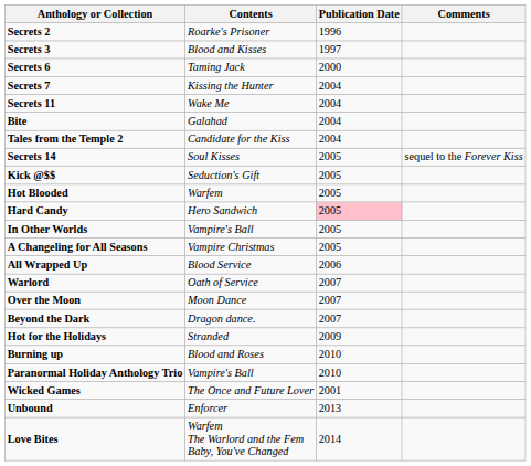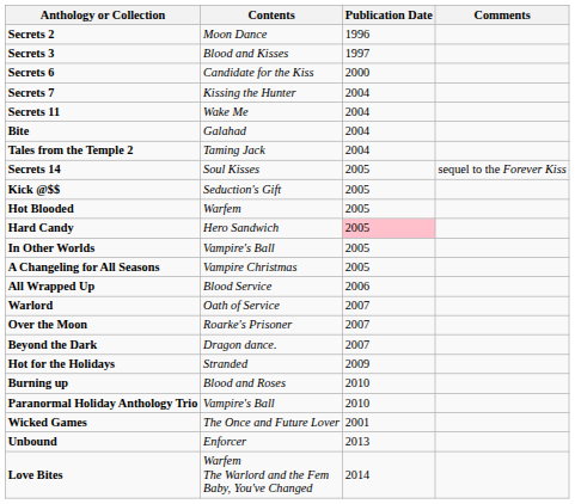Secrets 2 | Contents: Roarke's Prisoner -> Moon Dance
Secrets 6 | Contents: Taming Jack -> Candidate for the Kiss
Tales from the Temple 2 | Contents: Candidate for the Kiss -> Taming Jack
Over the Moon | Contents: Moon Dance -> Roarke's Prisoner
